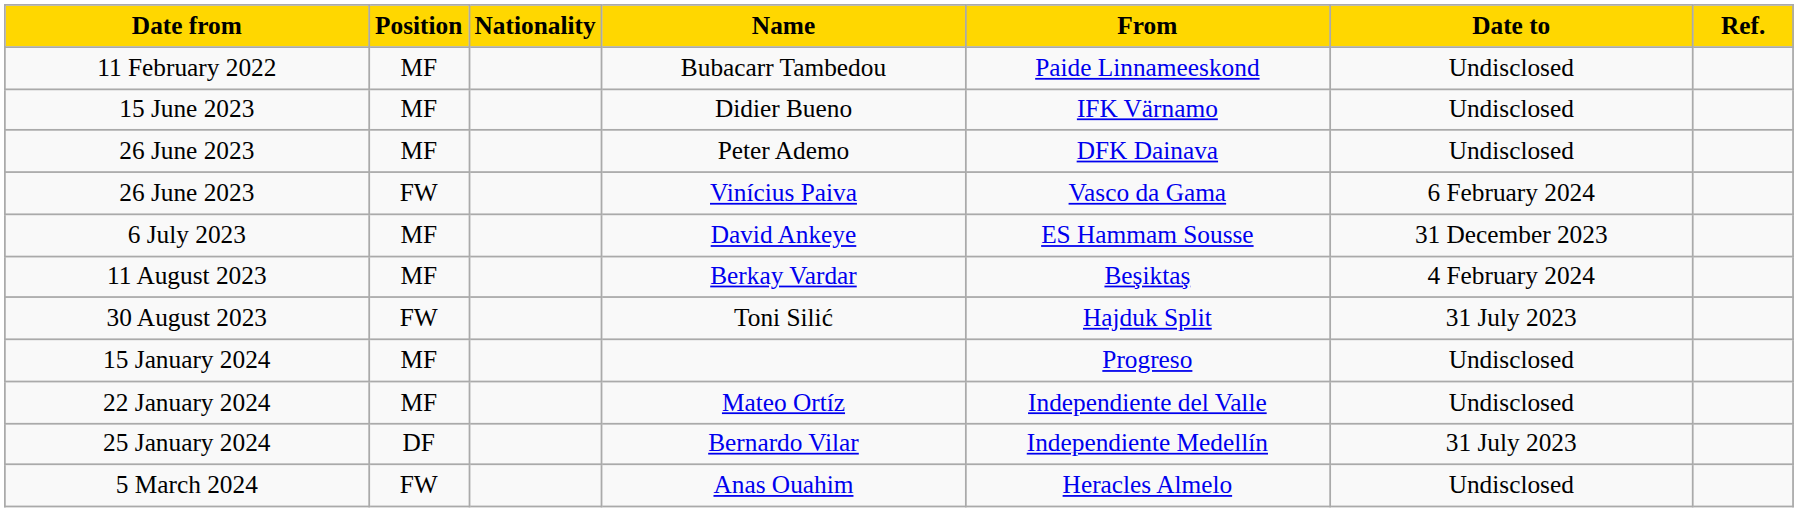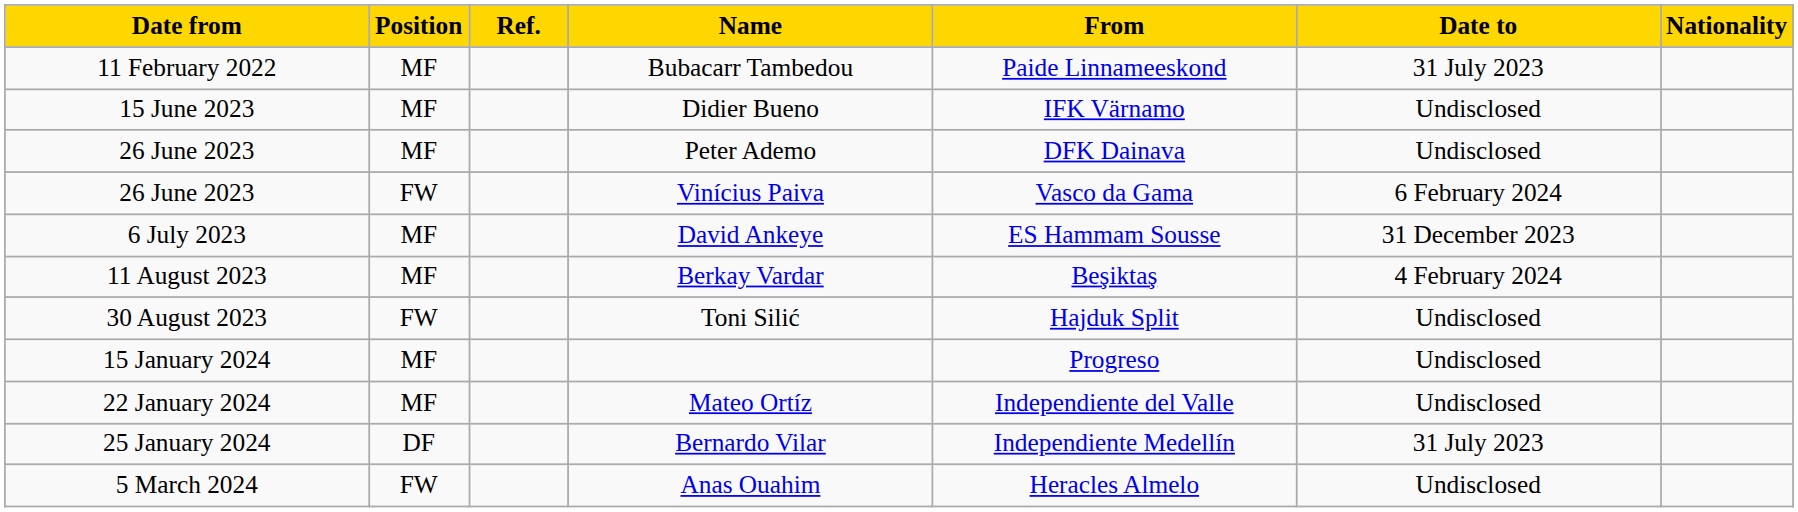columns swapped: Nationality <-> Ref.
Bubacarr Tambedou | Date to: Undisclosed -> 31 July 2023
Toni Silić | Date to: 31 July 2023 -> Undisclosed
